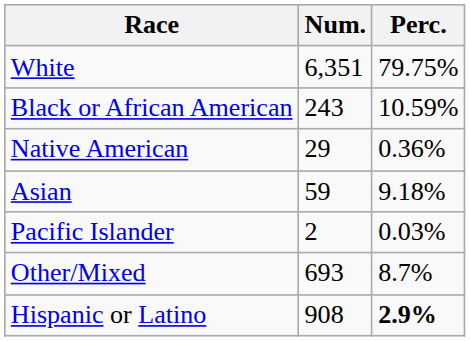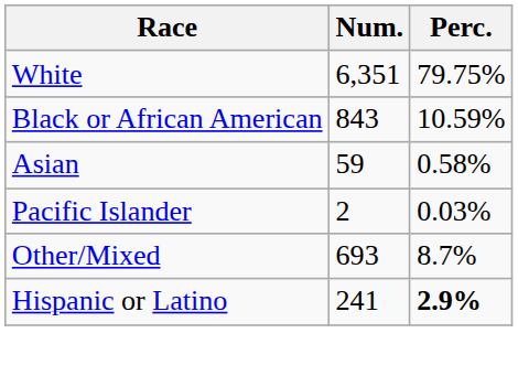Black or African American | Num.: 243 -> 843
- row: Native American | 29 | 0.36%
Asian | Perc.: 9.18% -> 0.58%
Hispanic or Latino | Num.: 908 -> 241
